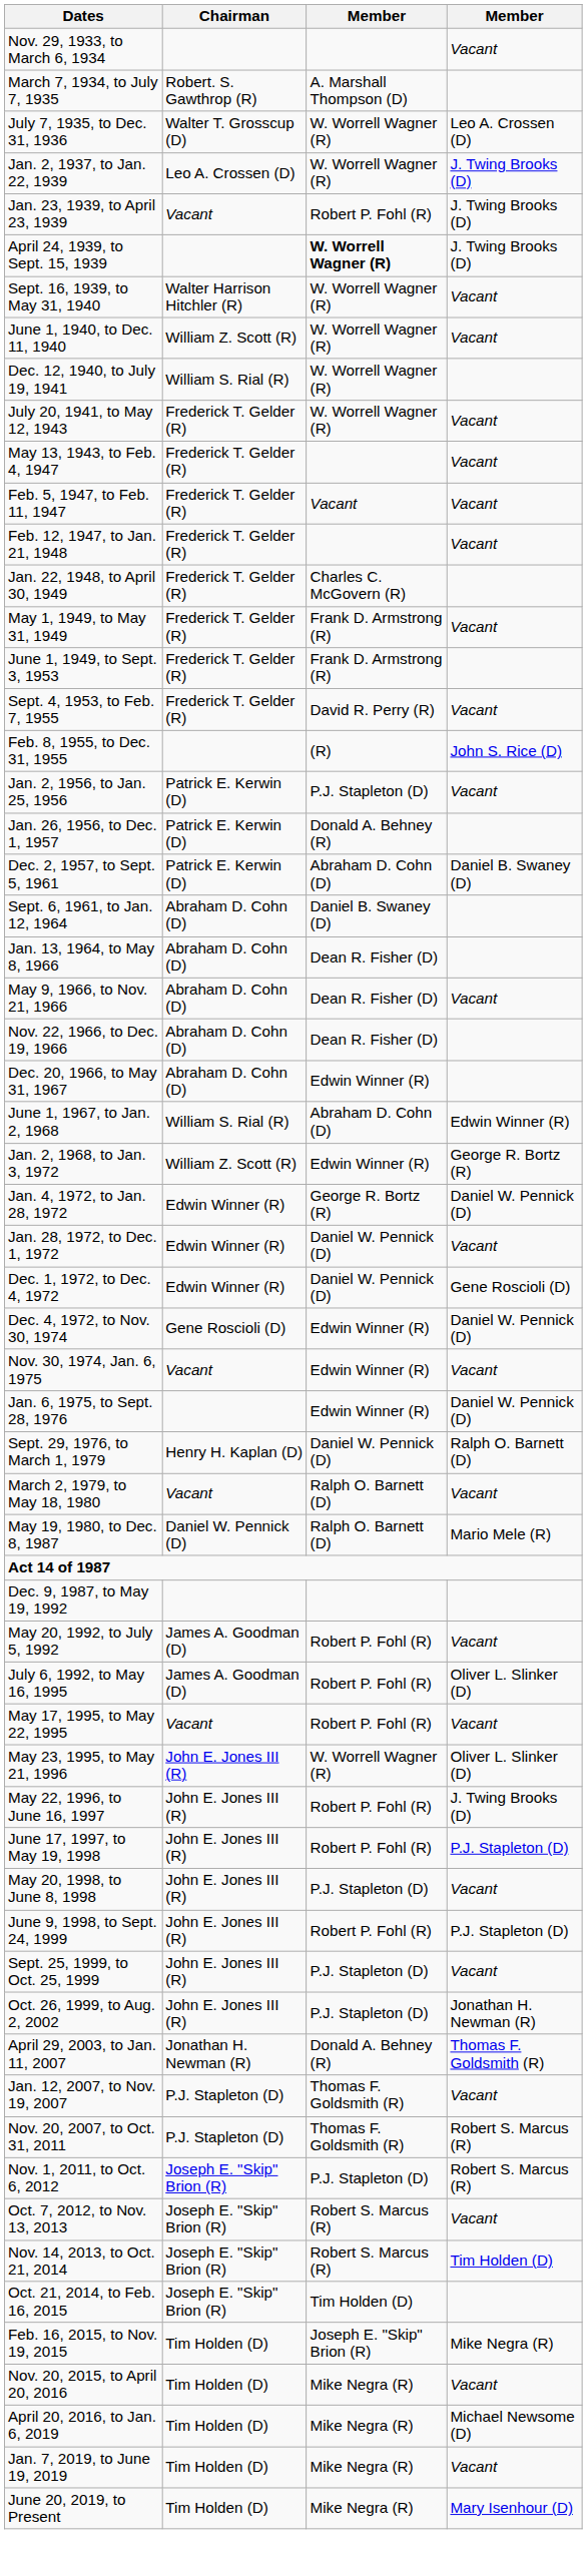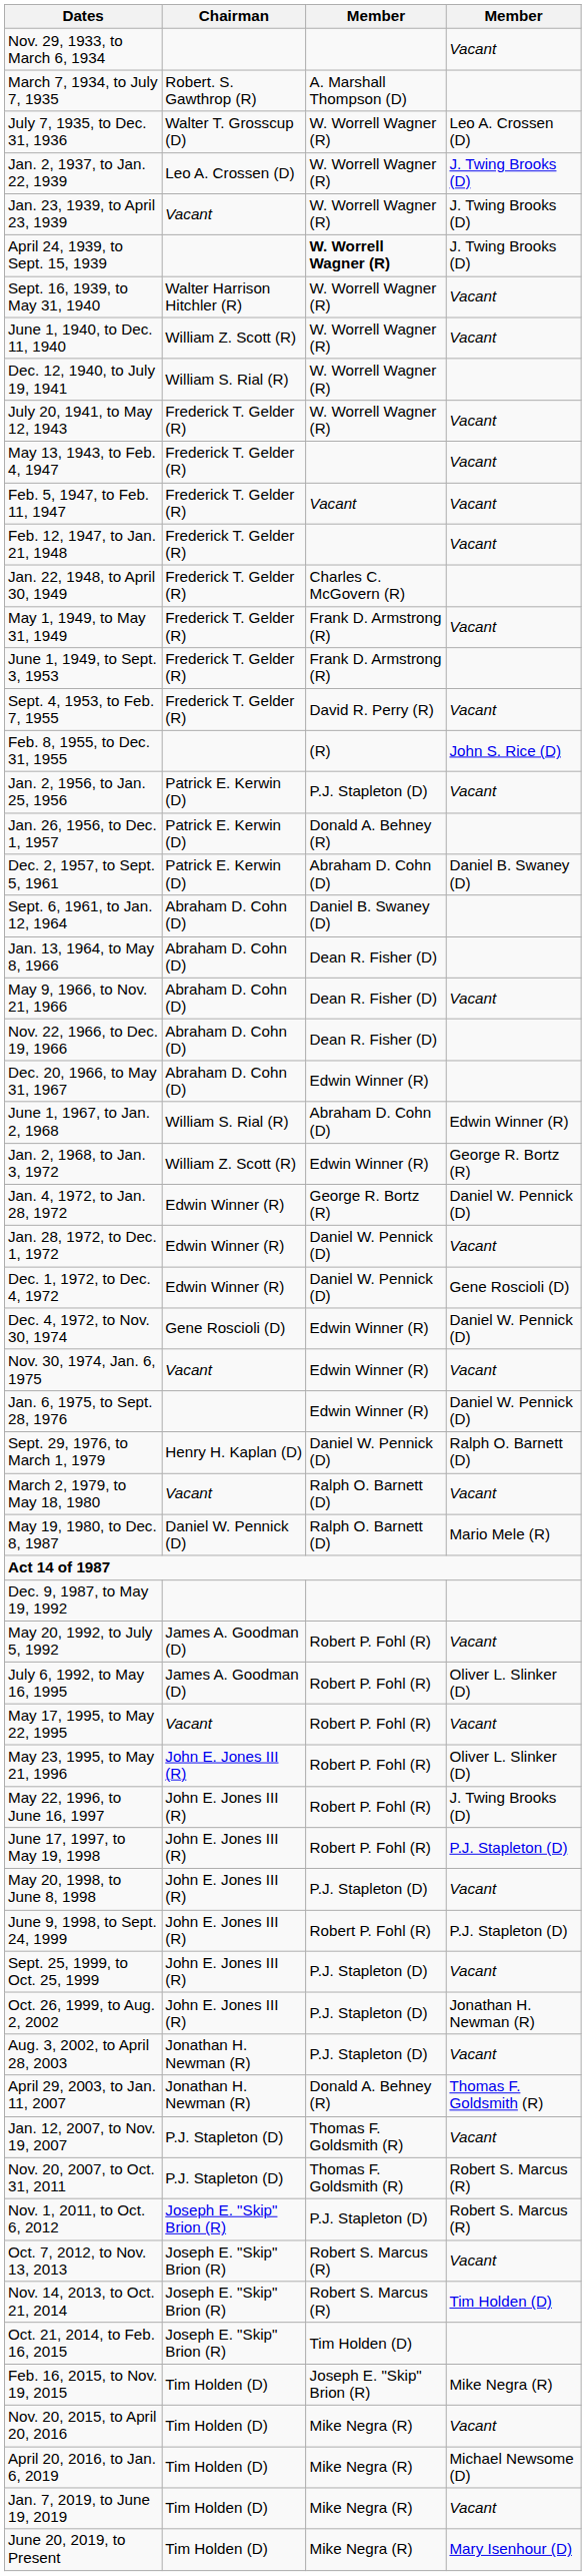Jan. 23, 1939, to April 23, 1939 | column 3: Robert P. Fohl (R) -> W. Worrell Wagner (R)
May 23, 1995, to May 21, 1996 | column 3: W. Worrell Wagner (R) -> Robert P. Fohl (R)
+ row: Aug. 3, 2002, to April 28, 2003 | Jonathan H. Newman (R) | P.J. Stapleton (D) | Vacant
